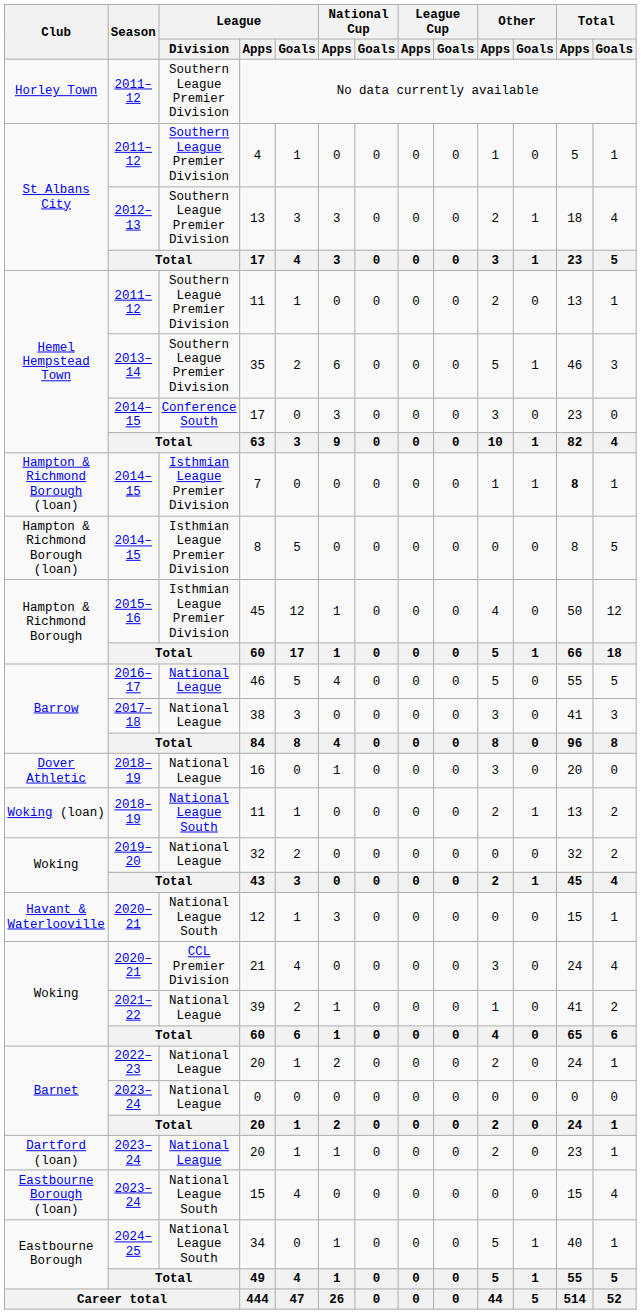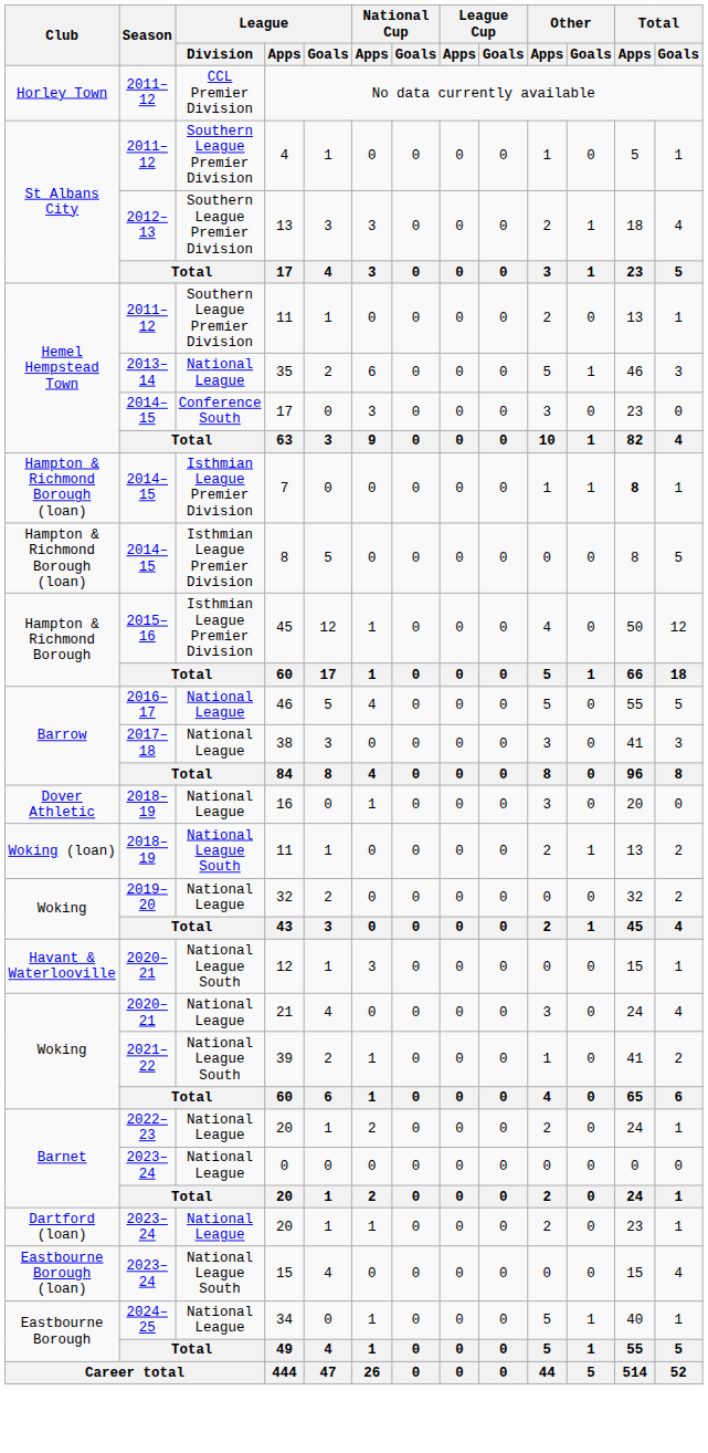No data currently available | League / Division: Southern League Premier Division -> CCL Premier Division
35 | League / Division: Southern League Premier Division -> National League
21 | League / Division: CCL Premier Division -> National League
39 | League / Division: National League -> National League South
34 | League / Division: National League South -> National League
